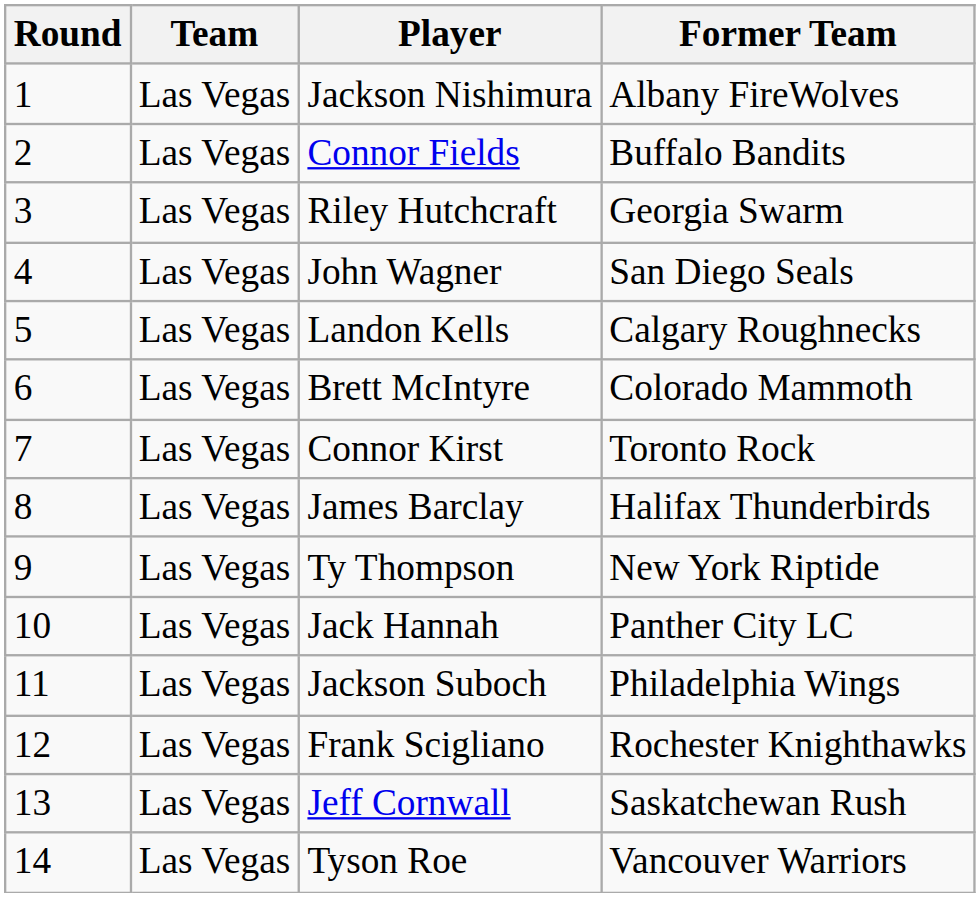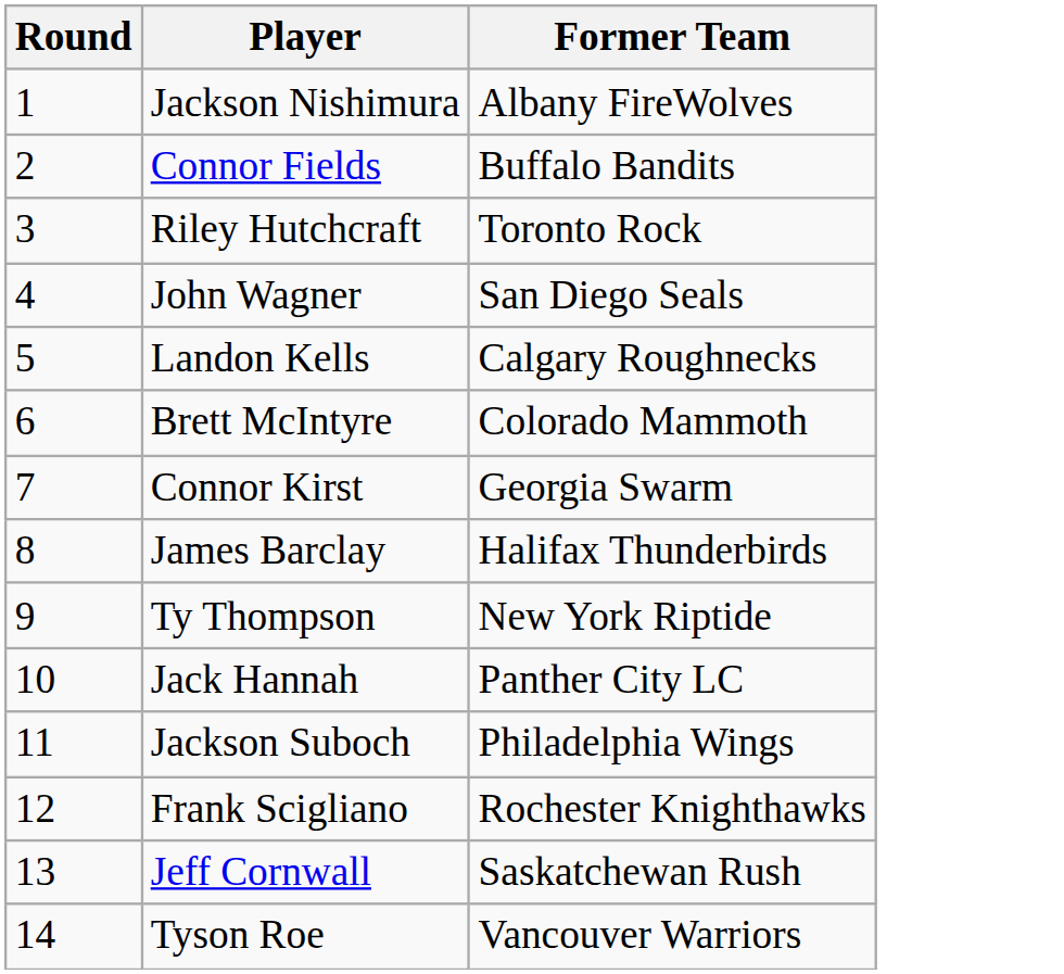- column: Team | Las Vegas | Las Vegas | Las Vegas | Las Vegas | Las Vegas | Las Vegas | Las Vegas | Las Vegas | Las Vegas | Las Vegas | Las Vegas | Las Vegas | Las Vegas | Las Vegas
Riley Hutchcraft | Former Team: Georgia Swarm -> Toronto Rock
Connor Kirst | Former Team: Toronto Rock -> Georgia Swarm
